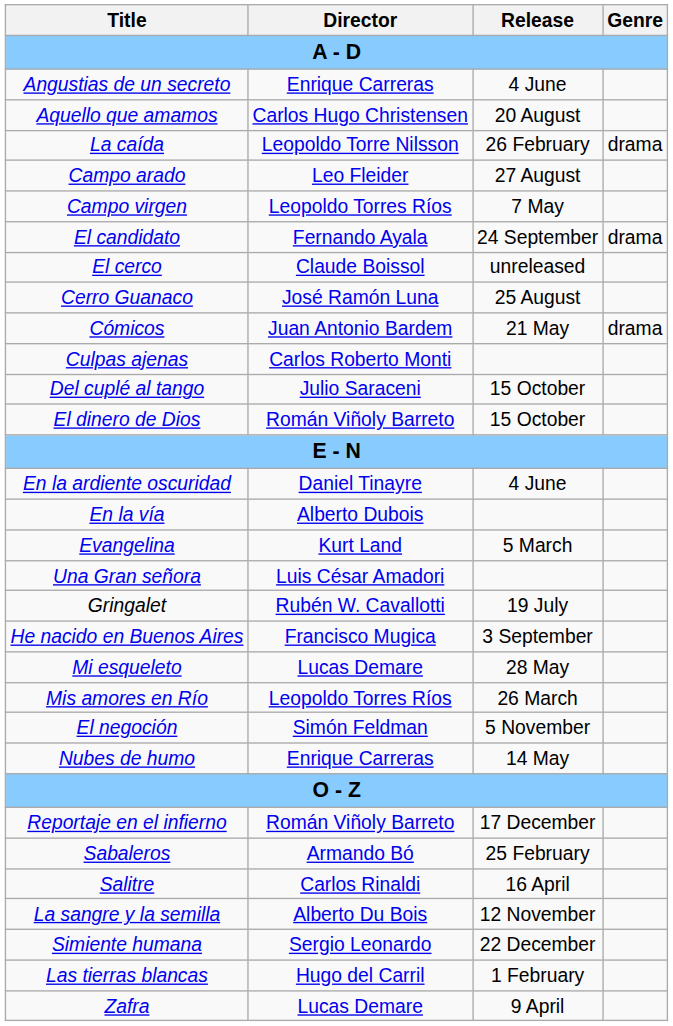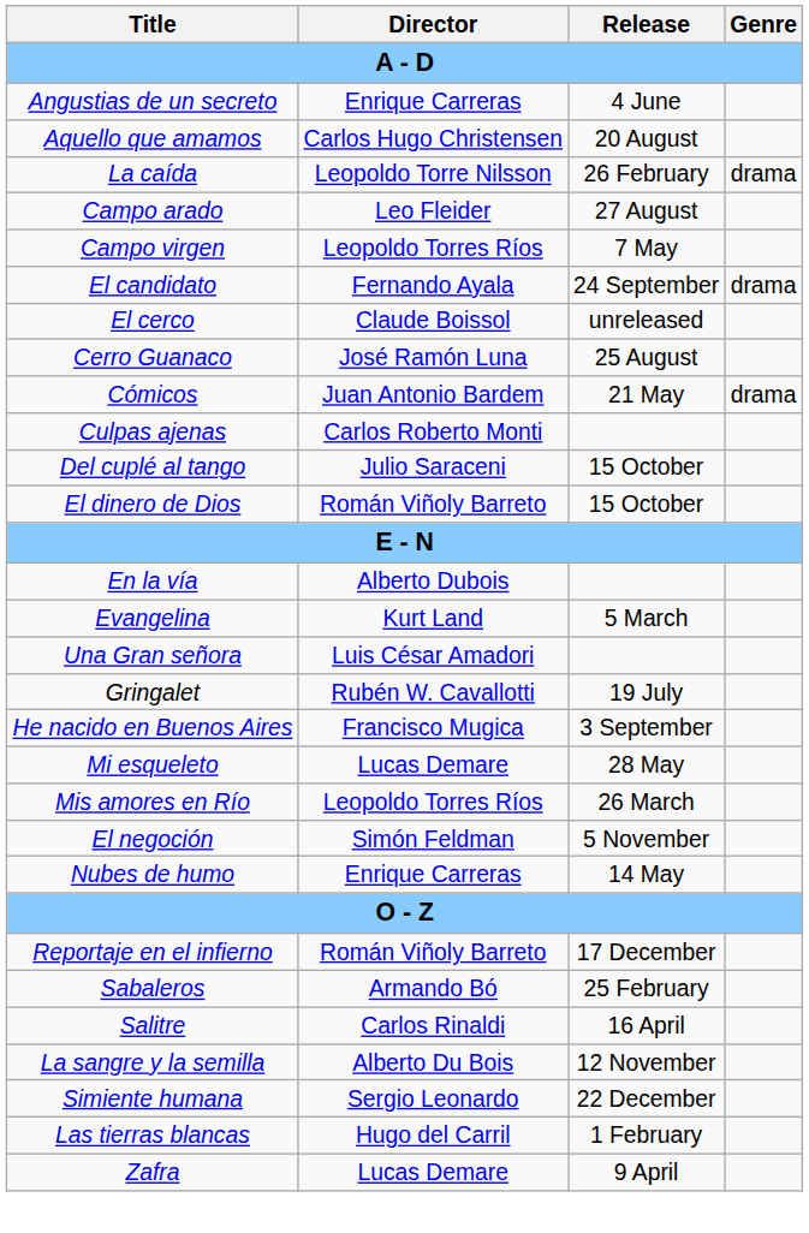- row: En la ardiente oscuridad | Daniel Tinayre | 4 June
